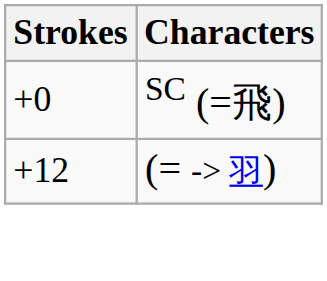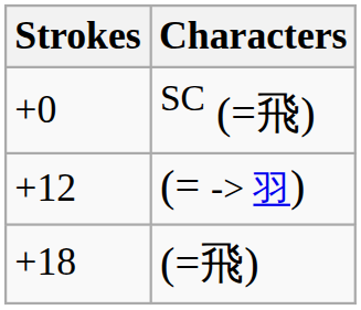+ row: +18 | (=飛)
